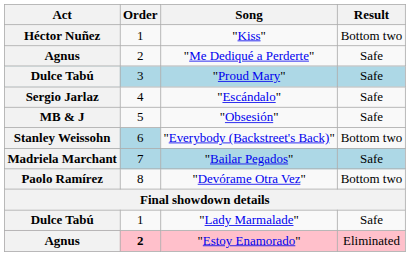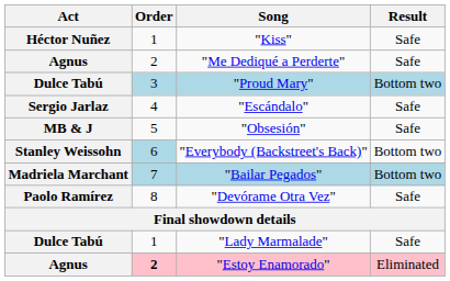"Kiss" | Result: Bottom two -> Safe
"Proud Mary" | Result: Safe -> Bottom two
"Bailar Pegados" | Result: Safe -> Bottom two
"Devórame Otra Vez" | Result: Bottom two -> Safe
